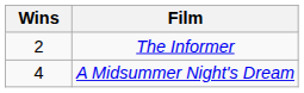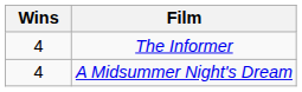The Informer | Wins: 2 -> 4
